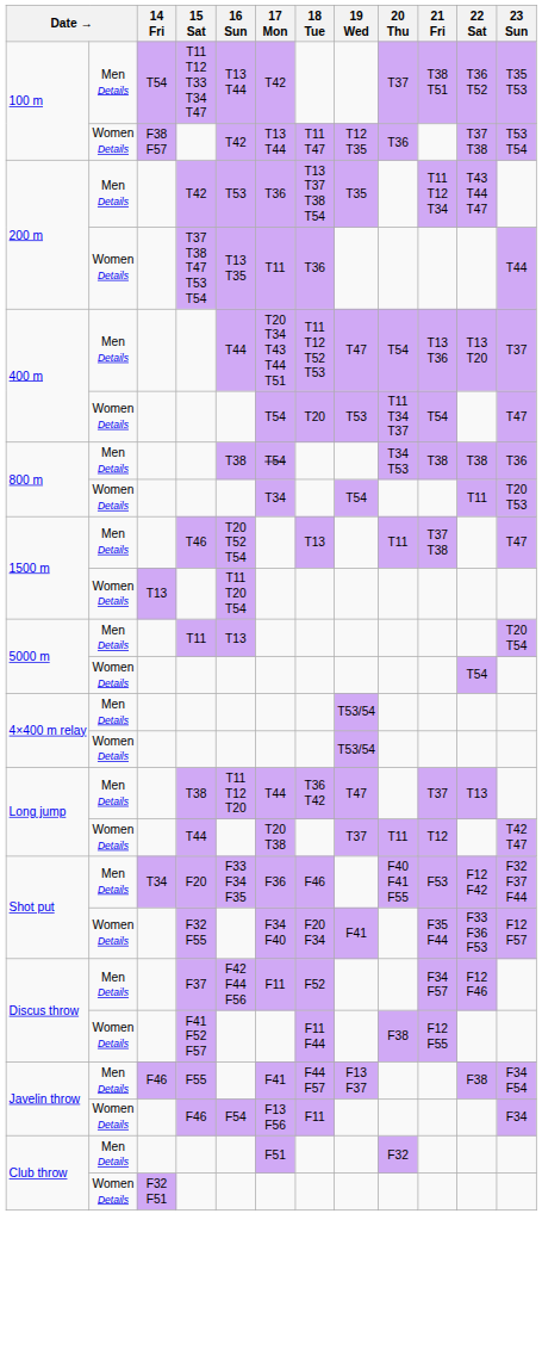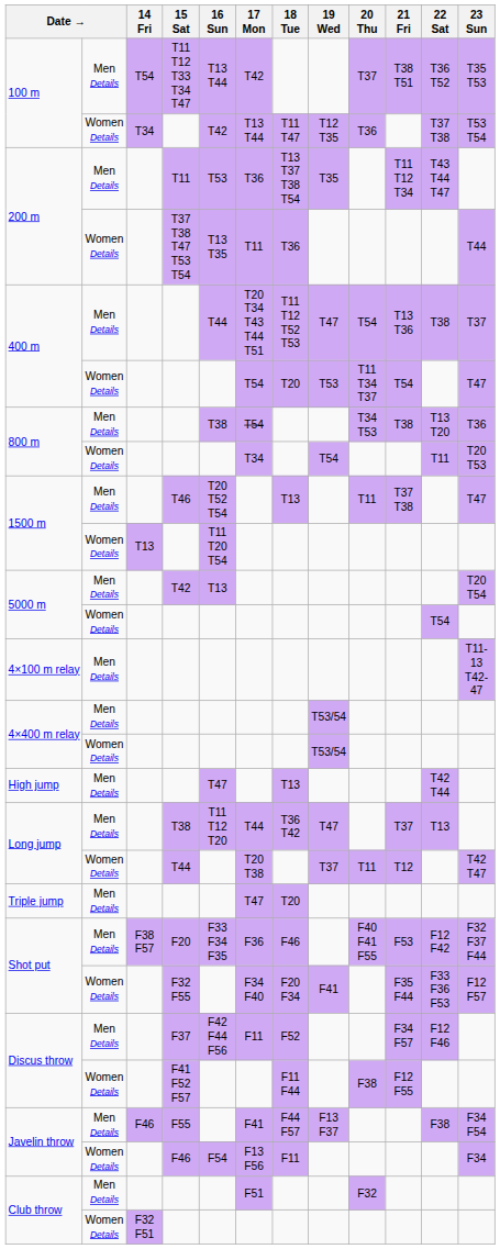100 m / Women Details | 14 Fri: F38 F57 -> T34
200 m / Men Details | 15 Sat: T42 -> T11
400 m / Men Details | 22 Sat: T13 T20 -> T38
800 m / Men Details | 22 Sat: T38 -> T13 T20
5000 m / Men Details | 15 Sat: T11 -> T42
+ row: 4×100 m relay | Men Details | T11-13 T42-47
+ row: High jump | Men Details | T47 | T13 | T42 T44
+ row: Triple jump | Men Details | T47 | T20
Shot put / Men Details | 14 Fri: T34 -> F38 F57
